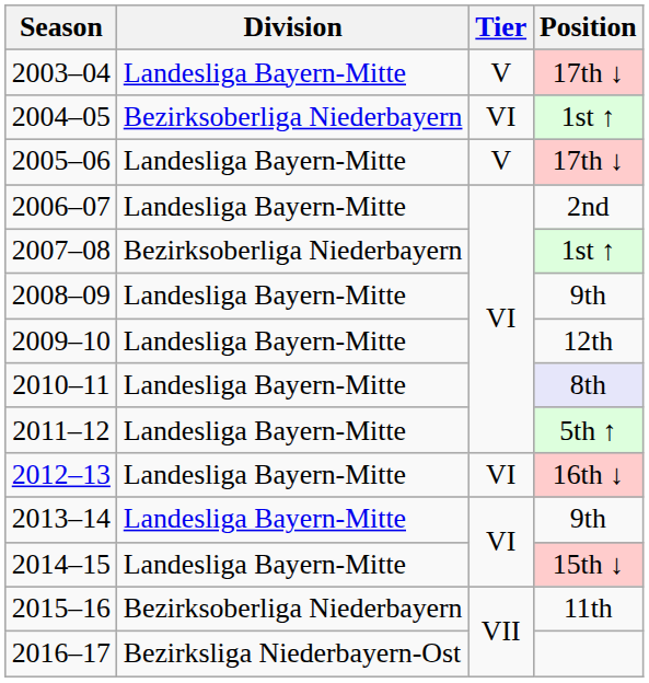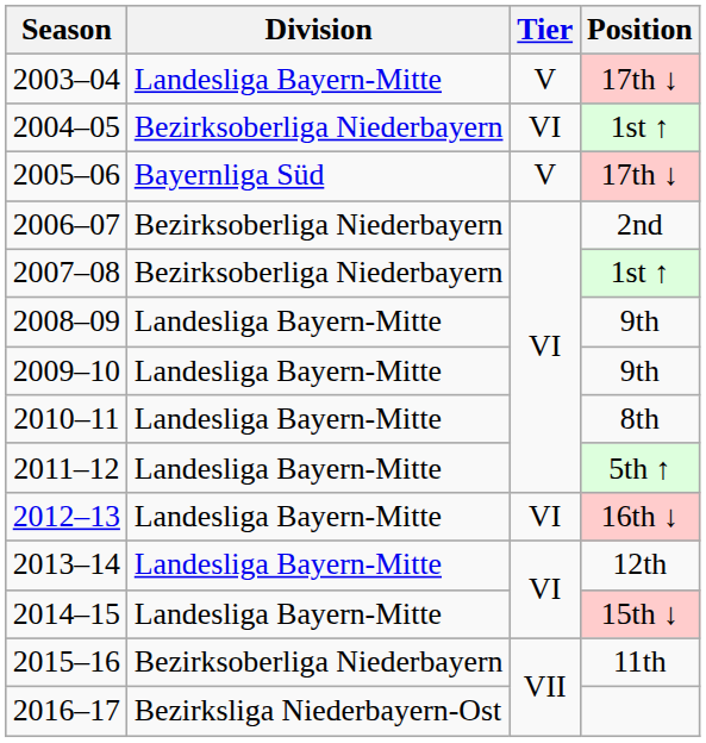2005–06 | Division: Landesliga Bayern-Mitte -> Bayernliga Süd
2006–07 | Division: Landesliga Bayern-Mitte -> Bezirksoberliga Niederbayern
2009–10 | Position: 12th -> 9th
2010–11 | Position: lavender background -> no background
2013–14 | Position: 9th -> 12th
